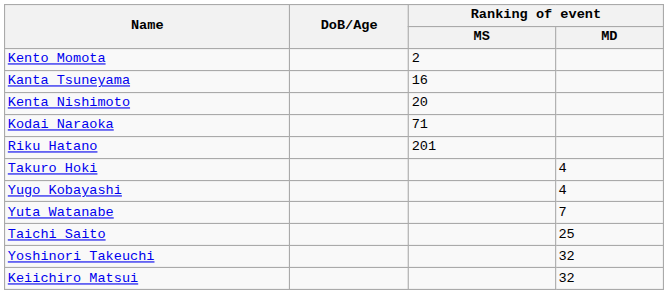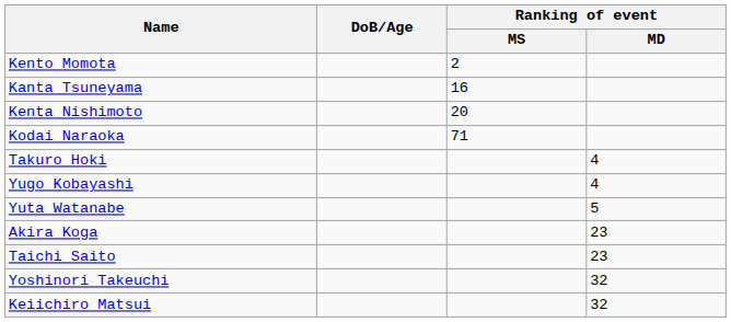- row: Riku Hatano | 201
Yuta Watanabe | Ranking of event / MD: 7 -> 5
+ row: Akira Koga | 23
Taichi Saito | Ranking of event / MD: 25 -> 23
